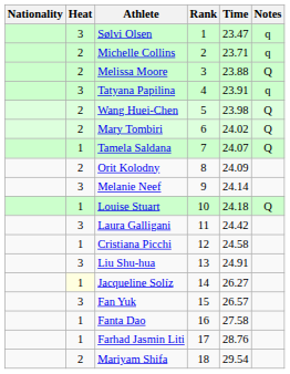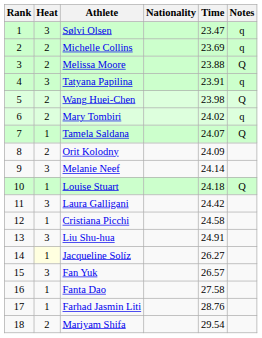columns swapped: Rank <-> Nationality
Michelle Collins | Time: 23.71 -> 23.69
Mary Tombiri | Notes: Q -> q
